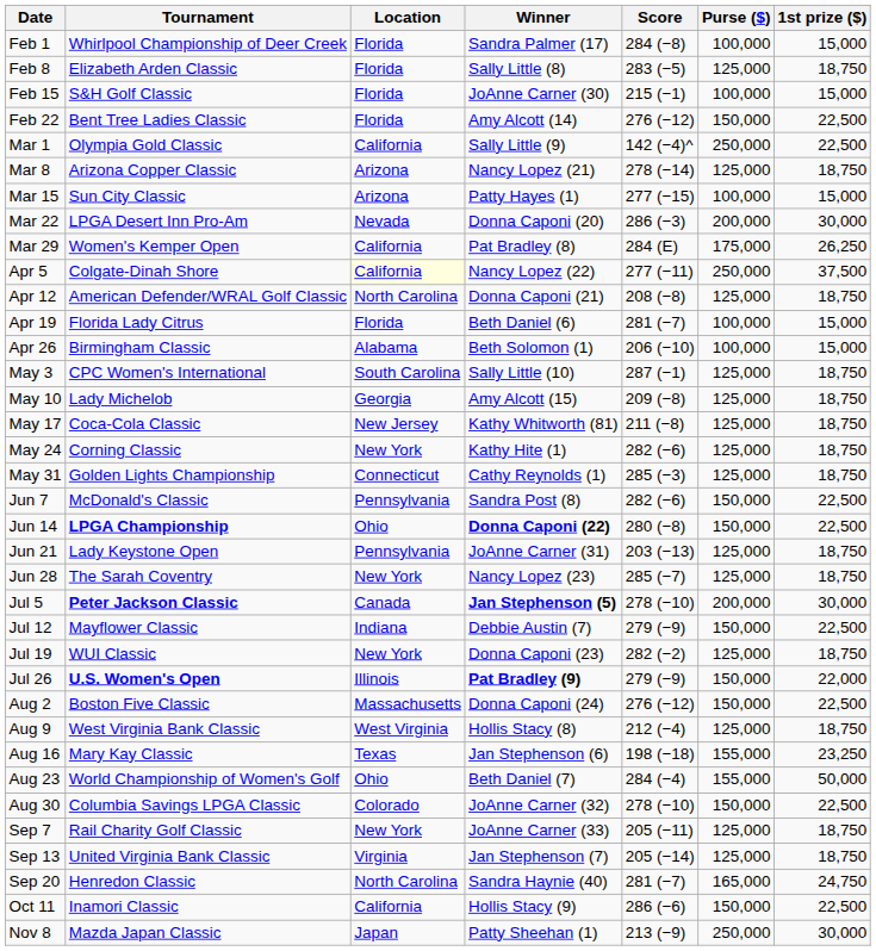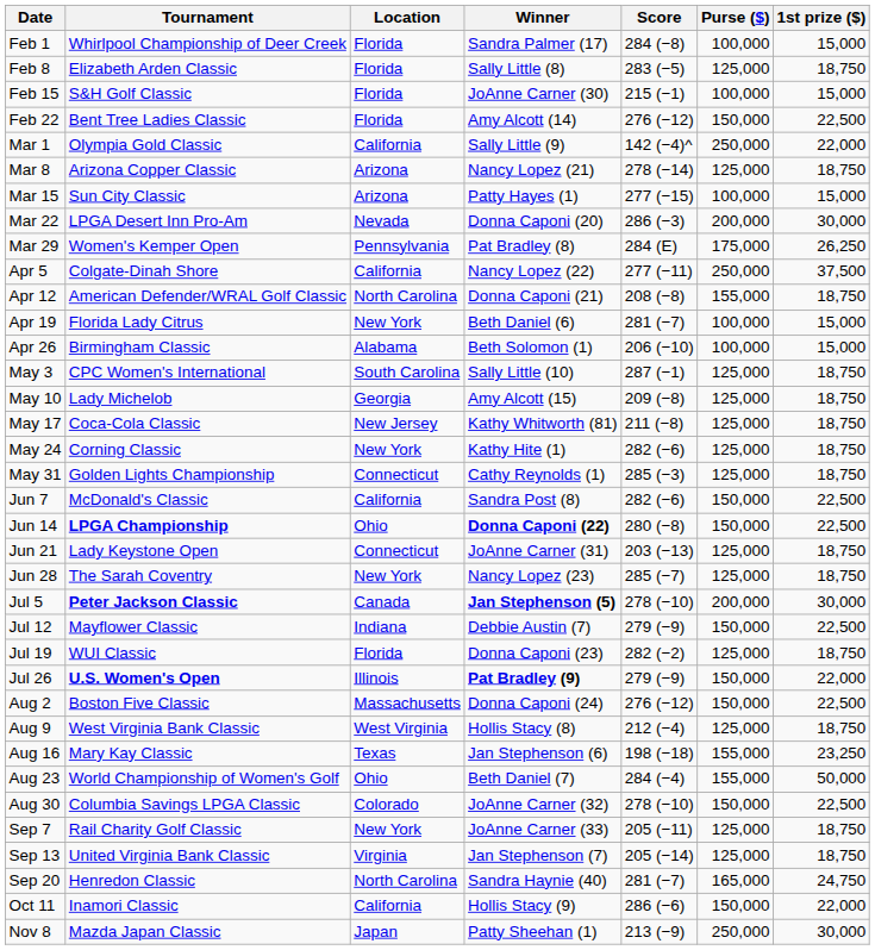Mar 1 | 1st prize ($): 22,500 -> 22,000
Mar 29 | Location: California -> Pennsylvania
Apr 5 | Location: lightyellow background -> no background
Apr 12 | Purse ($): 125,000 -> 155,000
Apr 19 | Location: Florida -> New York
Jun 7 | Location: Pennsylvania -> California
Jun 21 | Location: Pennsylvania -> Connecticut
Jul 19 | Location: New York -> Florida
Oct 11 | 1st prize ($): 22,500 -> 22,000
